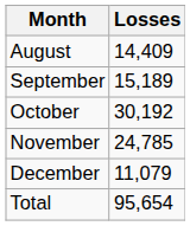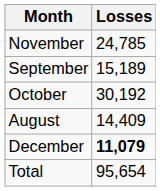rows swapped: August <-> November
December | Losses: normal -> bold
